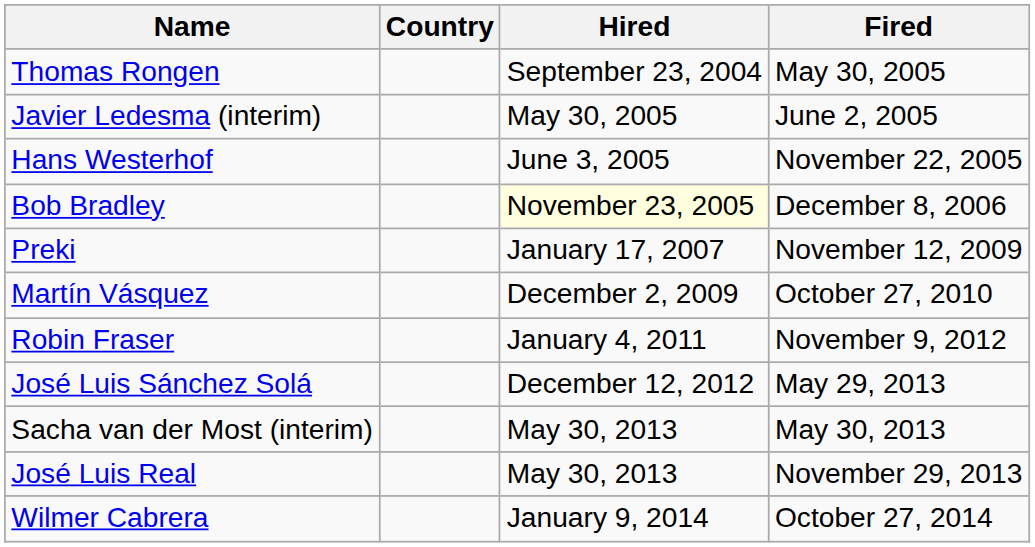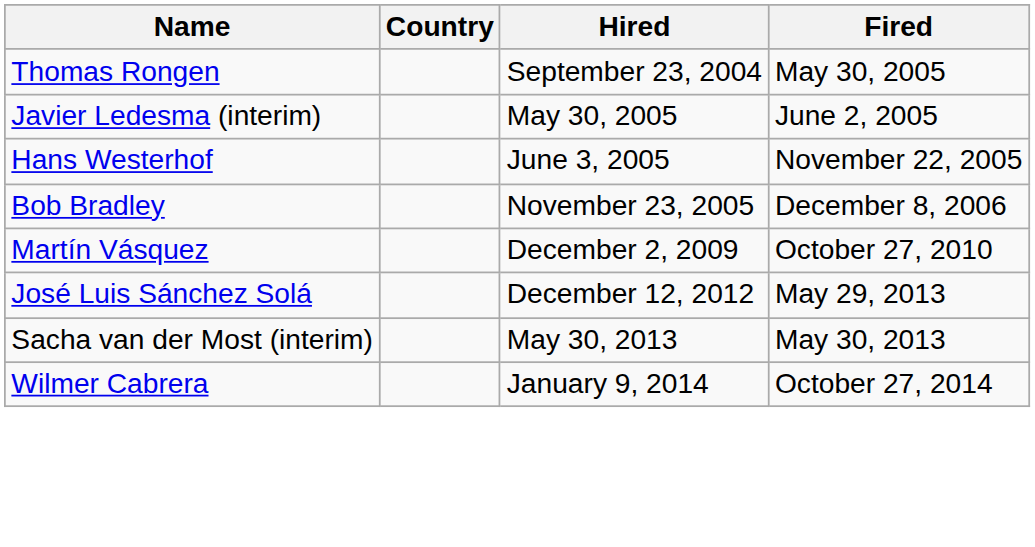Bob Bradley | Hired: lightyellow background -> no background
- row: Preki | January 17, 2007 | November 12, 2009
- row: Robin Fraser | January 4, 2011 | November 9, 2012
- row: José Luis Real | May 30, 2013 | November 29, 2013
